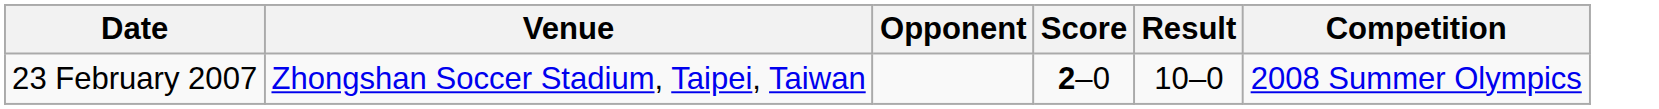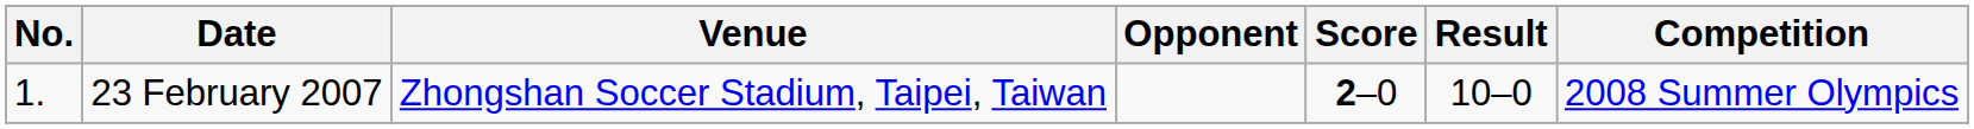+ column: No. | 1.
